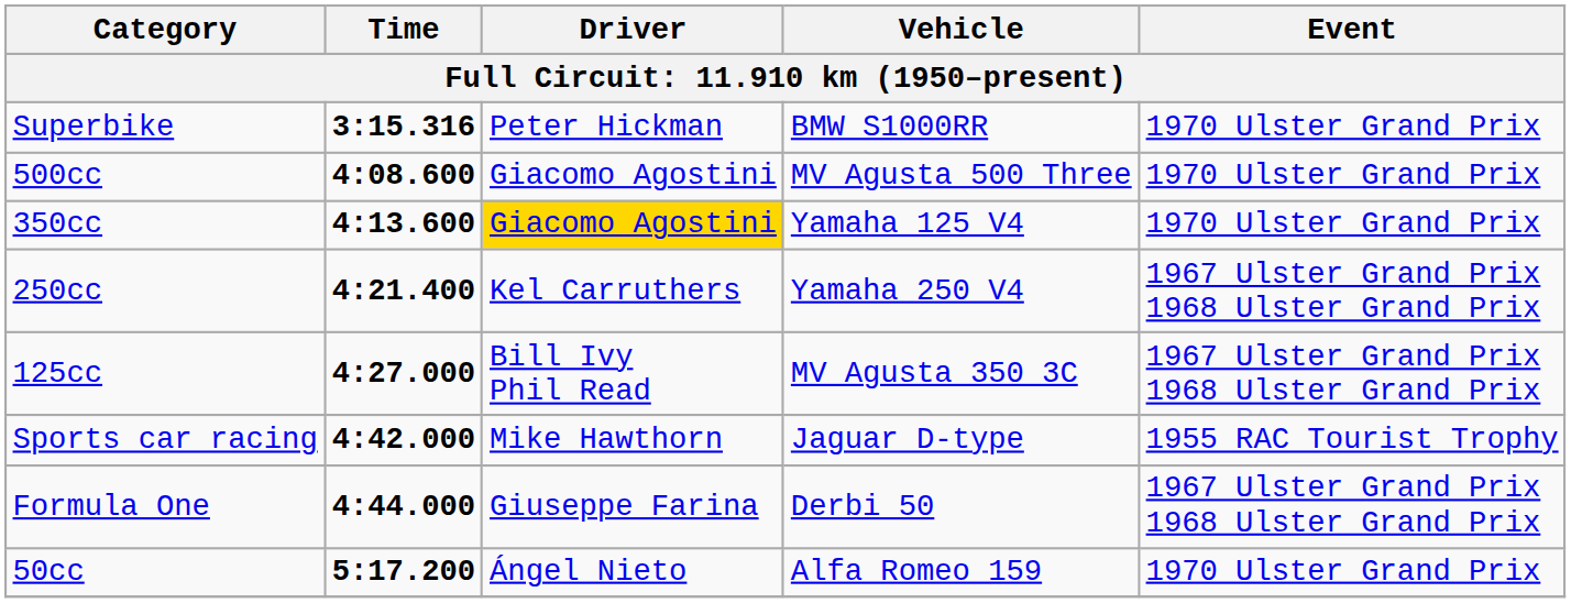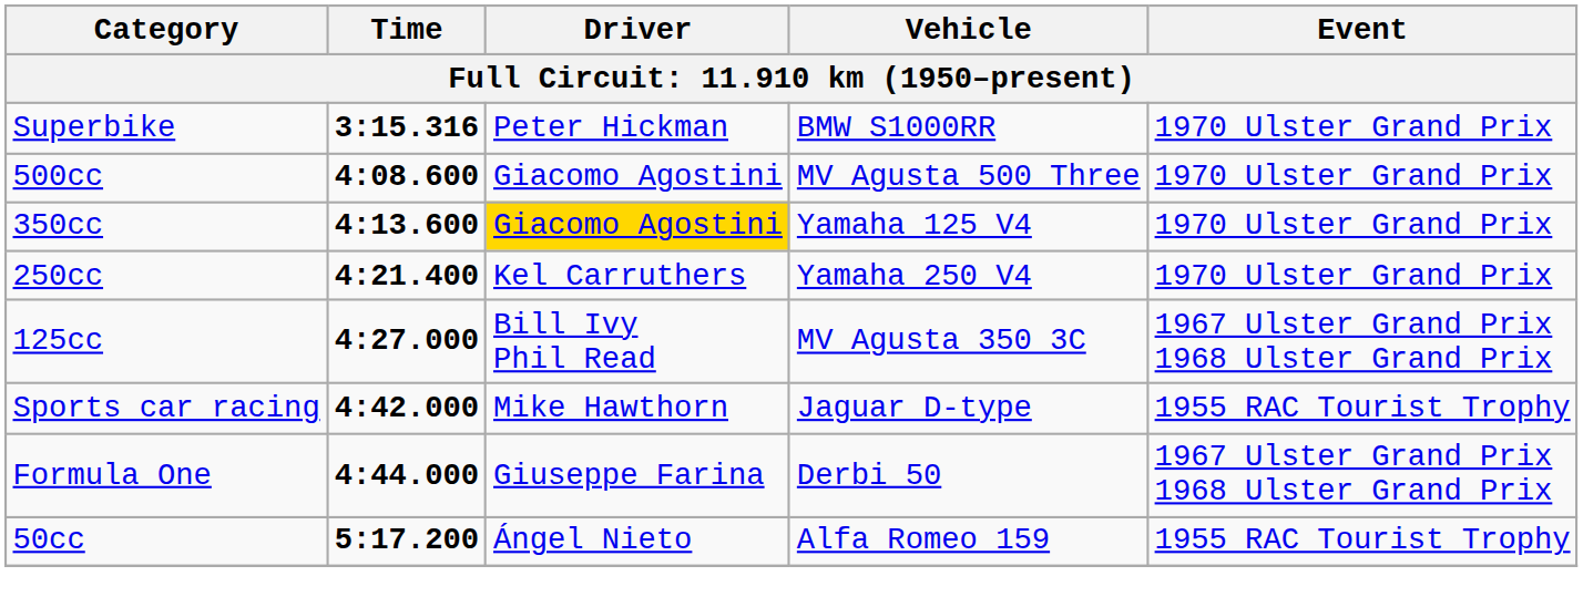250cc | Event: 1967 Ulster Grand Prix 1968 Ulster Grand Prix -> 1970 Ulster Grand Prix
50cc | Event: 1970 Ulster Grand Prix -> 1955 RAC Tourist Trophy
